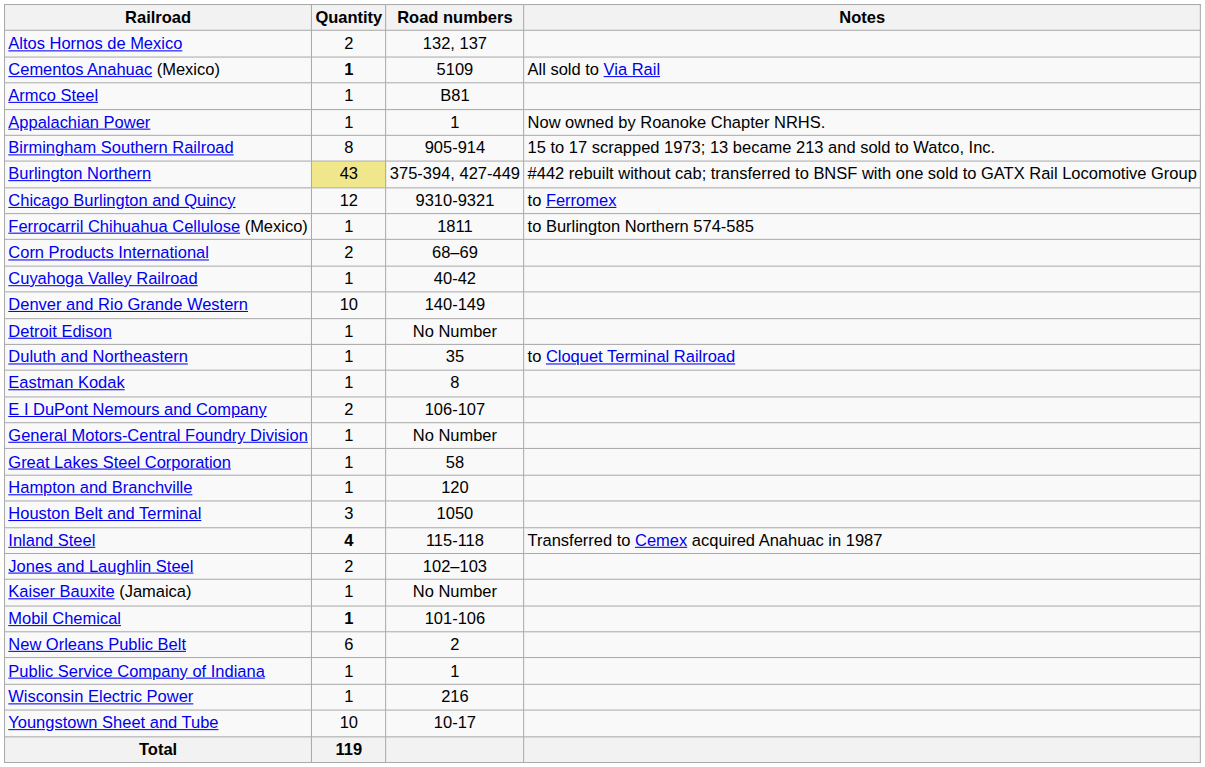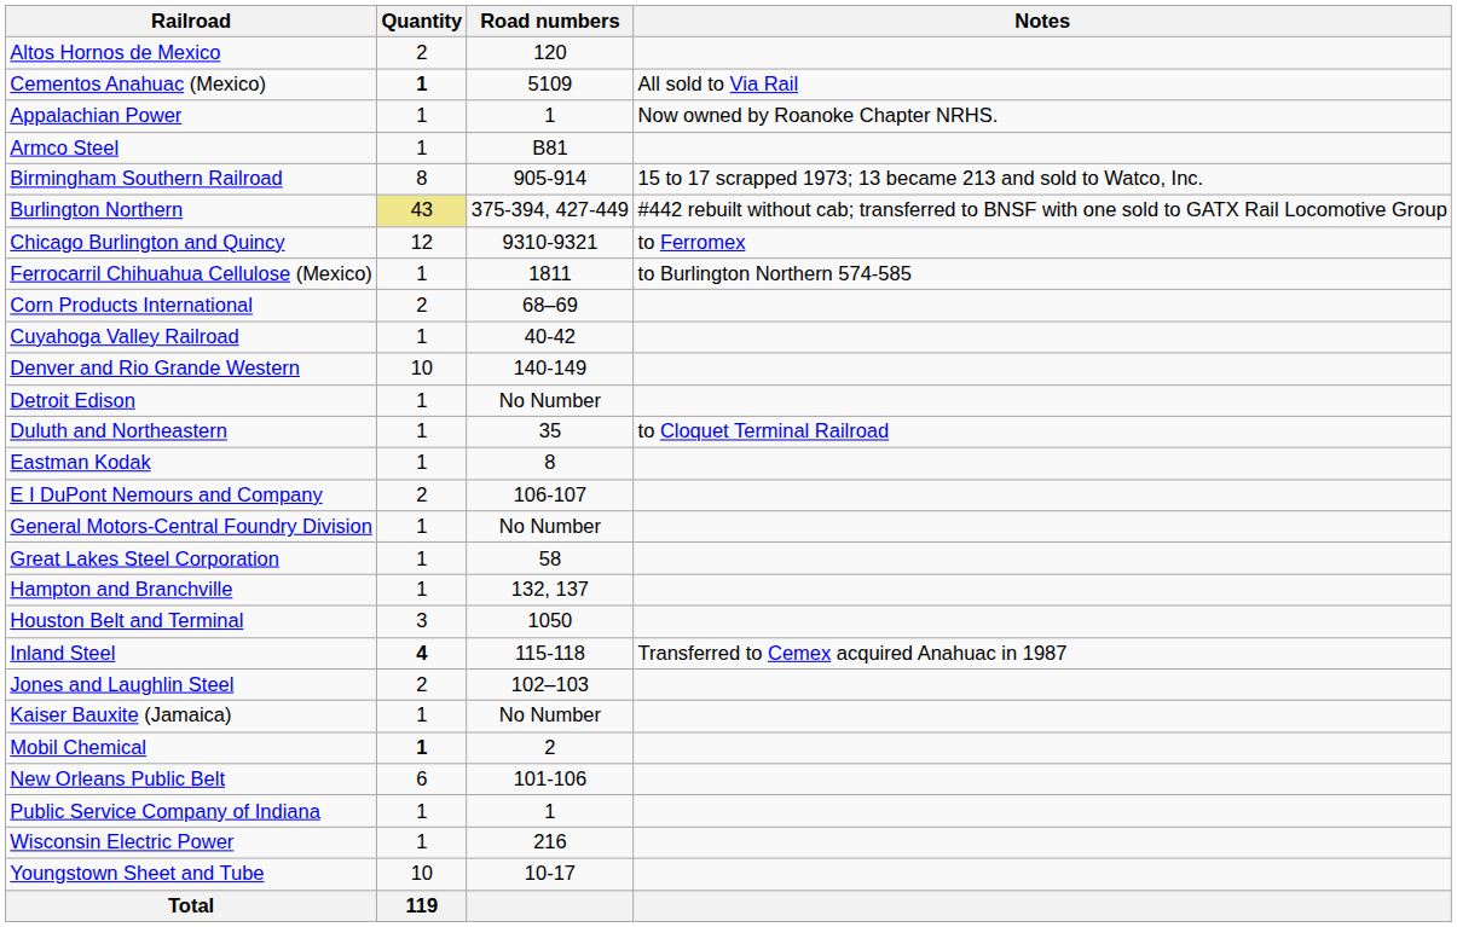Altos Hornos de Mexico | Road numbers: 132, 137 -> 120
rows swapped: Appalachian Power <-> Armco Steel
Hampton and Branchville | Road numbers: 120 -> 132, 137
Mobil Chemical | Road numbers: 101-106 -> 2
New Orleans Public Belt | Road numbers: 2 -> 101-106
